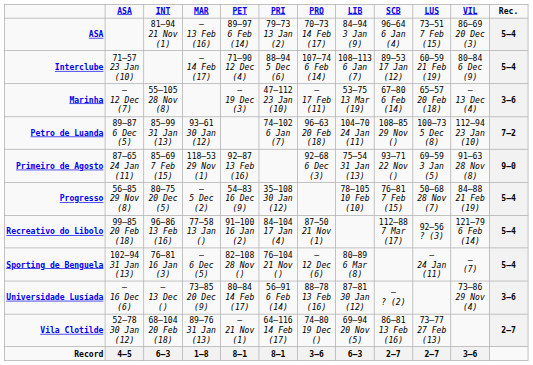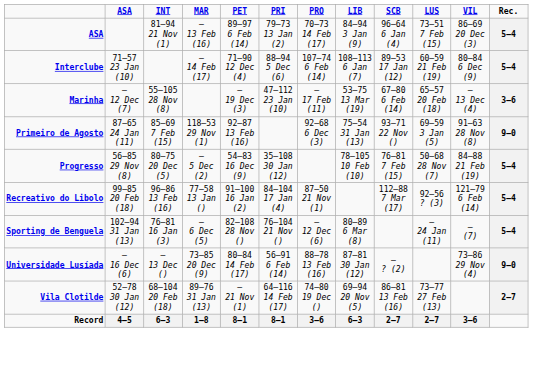- row: Petro de Luanda | 89–87 6 Dec (5) | 85–99 31 Jan (13) | 93–61 30 Jan (12) | 74–102 6 Jan (7) | 96–63 20 Feb (18) | 104–70 24 Jan (11) | 108–85 29 Nov () | 100–73 5 Dec (8) | 112–94 23 Jan (10) | 7–2
Universidade Lusíada | Rec.: 3–6 -> 9–0
